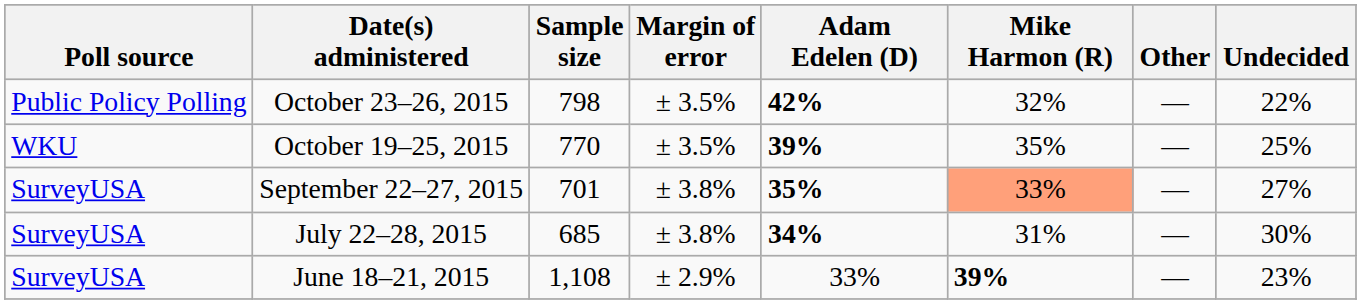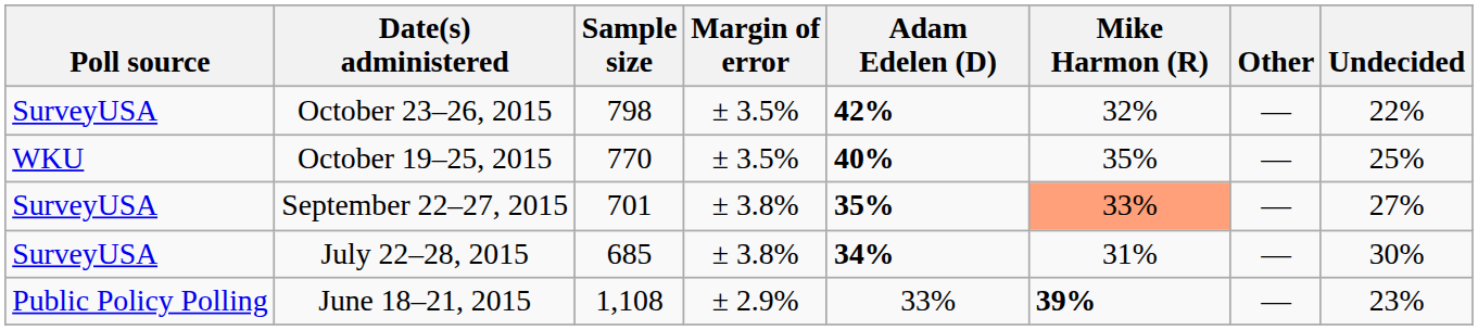October 23–26, 2015 | Poll source: Public Policy Polling -> SurveyUSA
October 19–25, 2015 | Adam Edelen (D): 39% -> 40%
June 18–21, 2015 | Poll source: SurveyUSA -> Public Policy Polling
